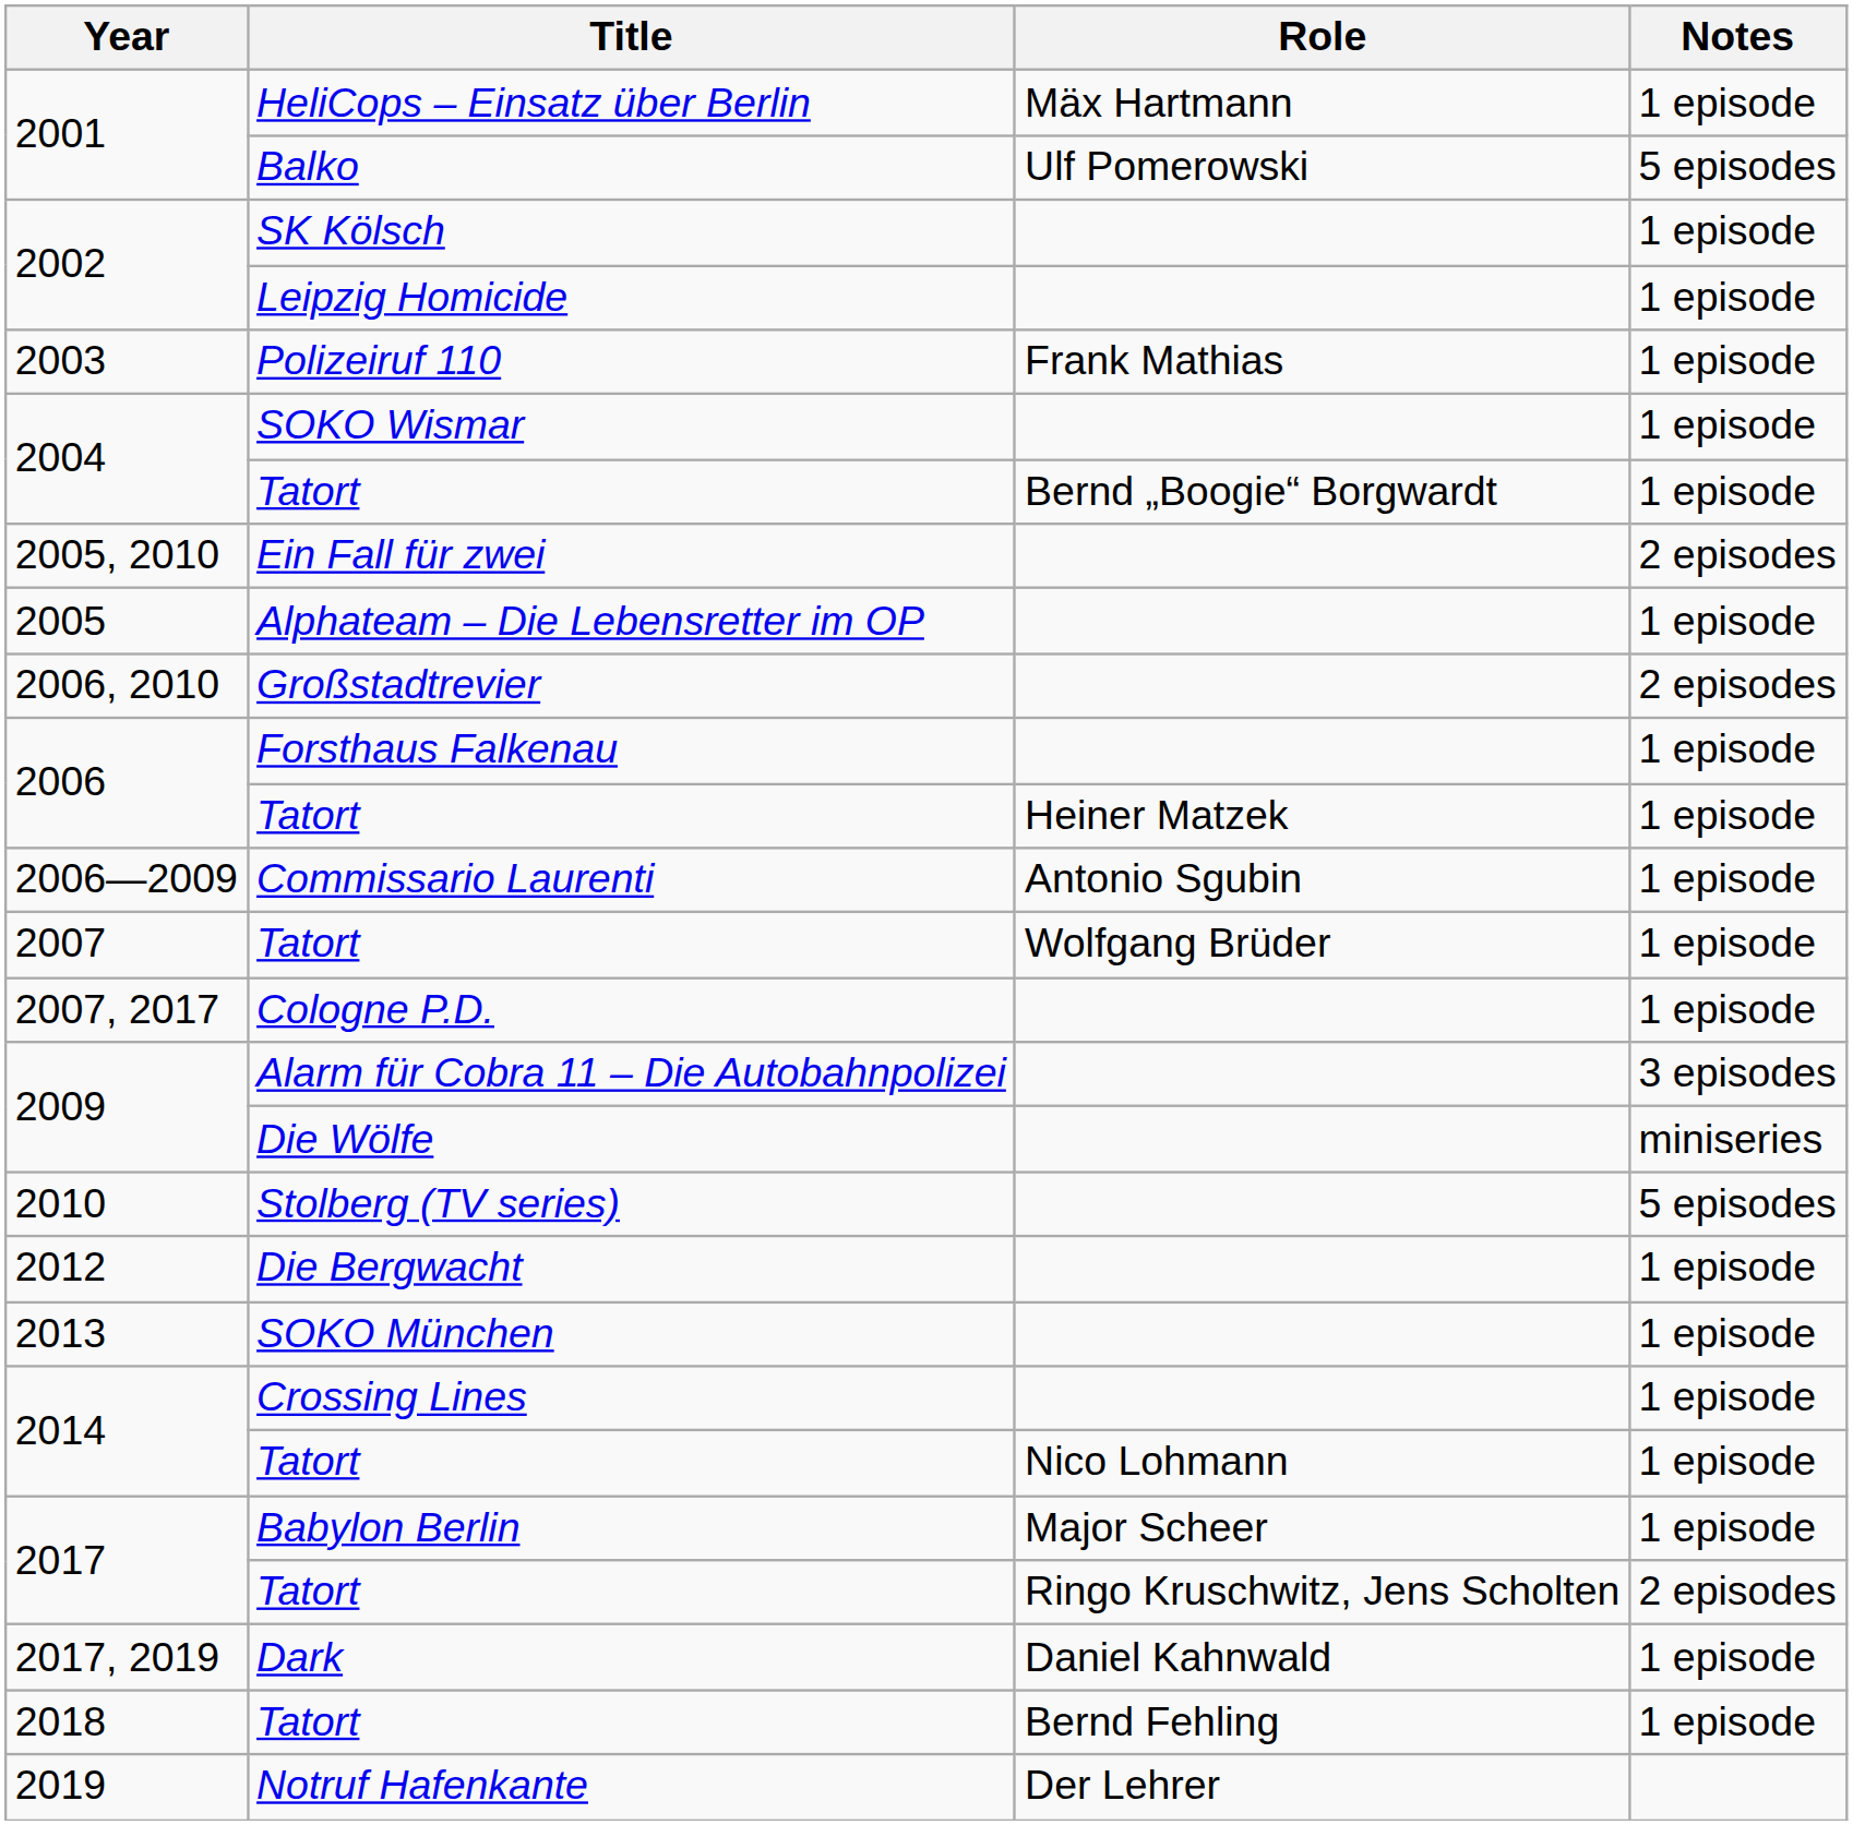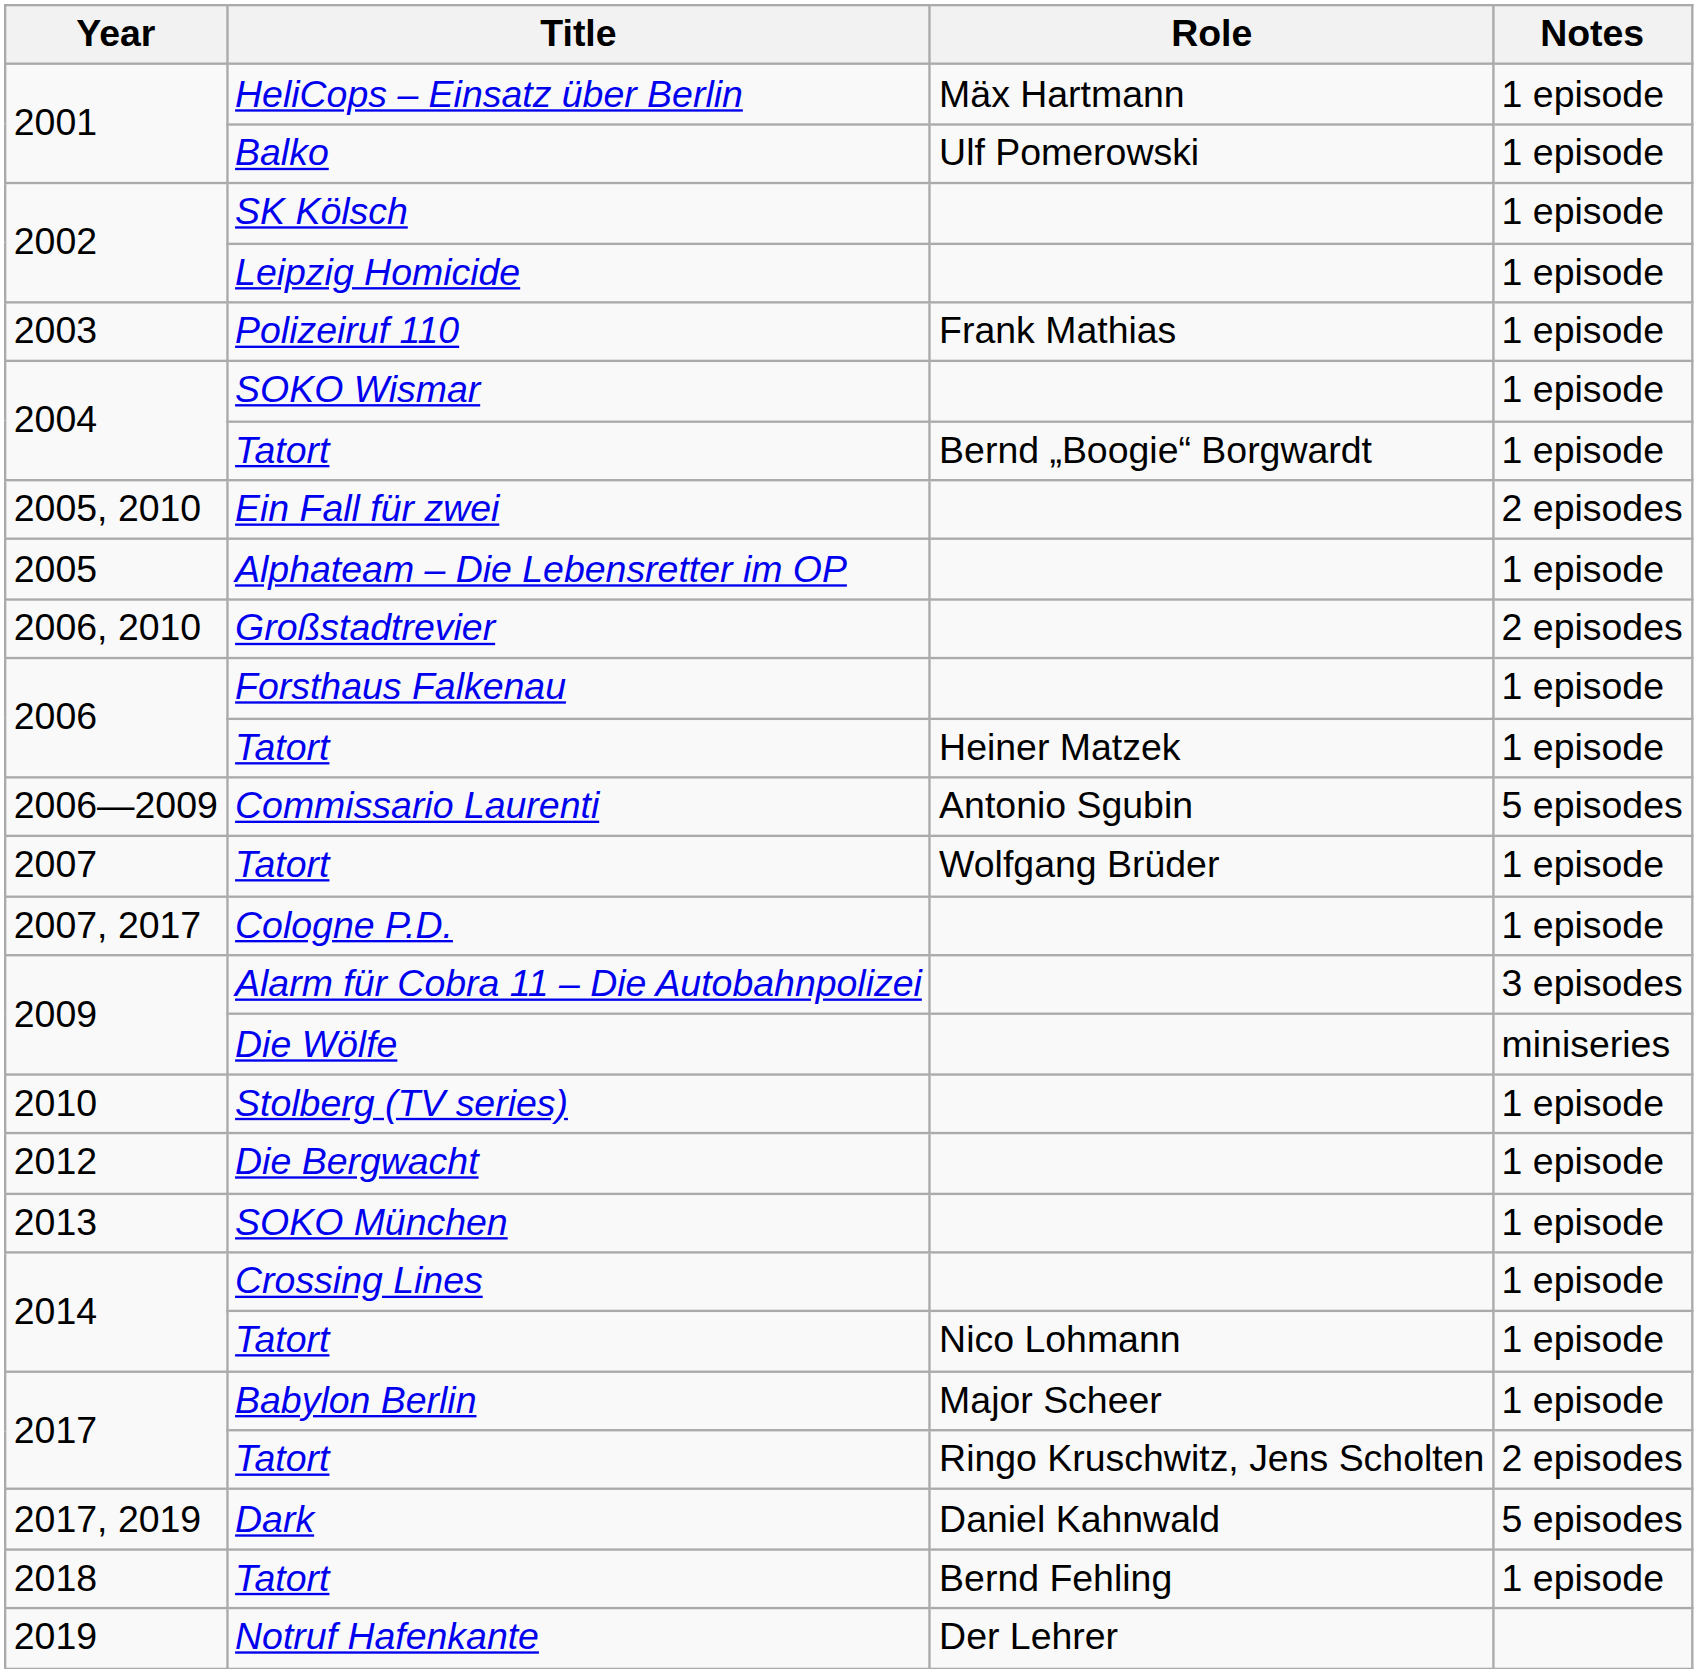Balko | Notes: 5 episodes -> 1 episode
Commissario Laurenti | Notes: 1 episode -> 5 episodes
Stolberg (TV series) | Notes: 5 episodes -> 1 episode
Dark | Notes: 1 episode -> 5 episodes
